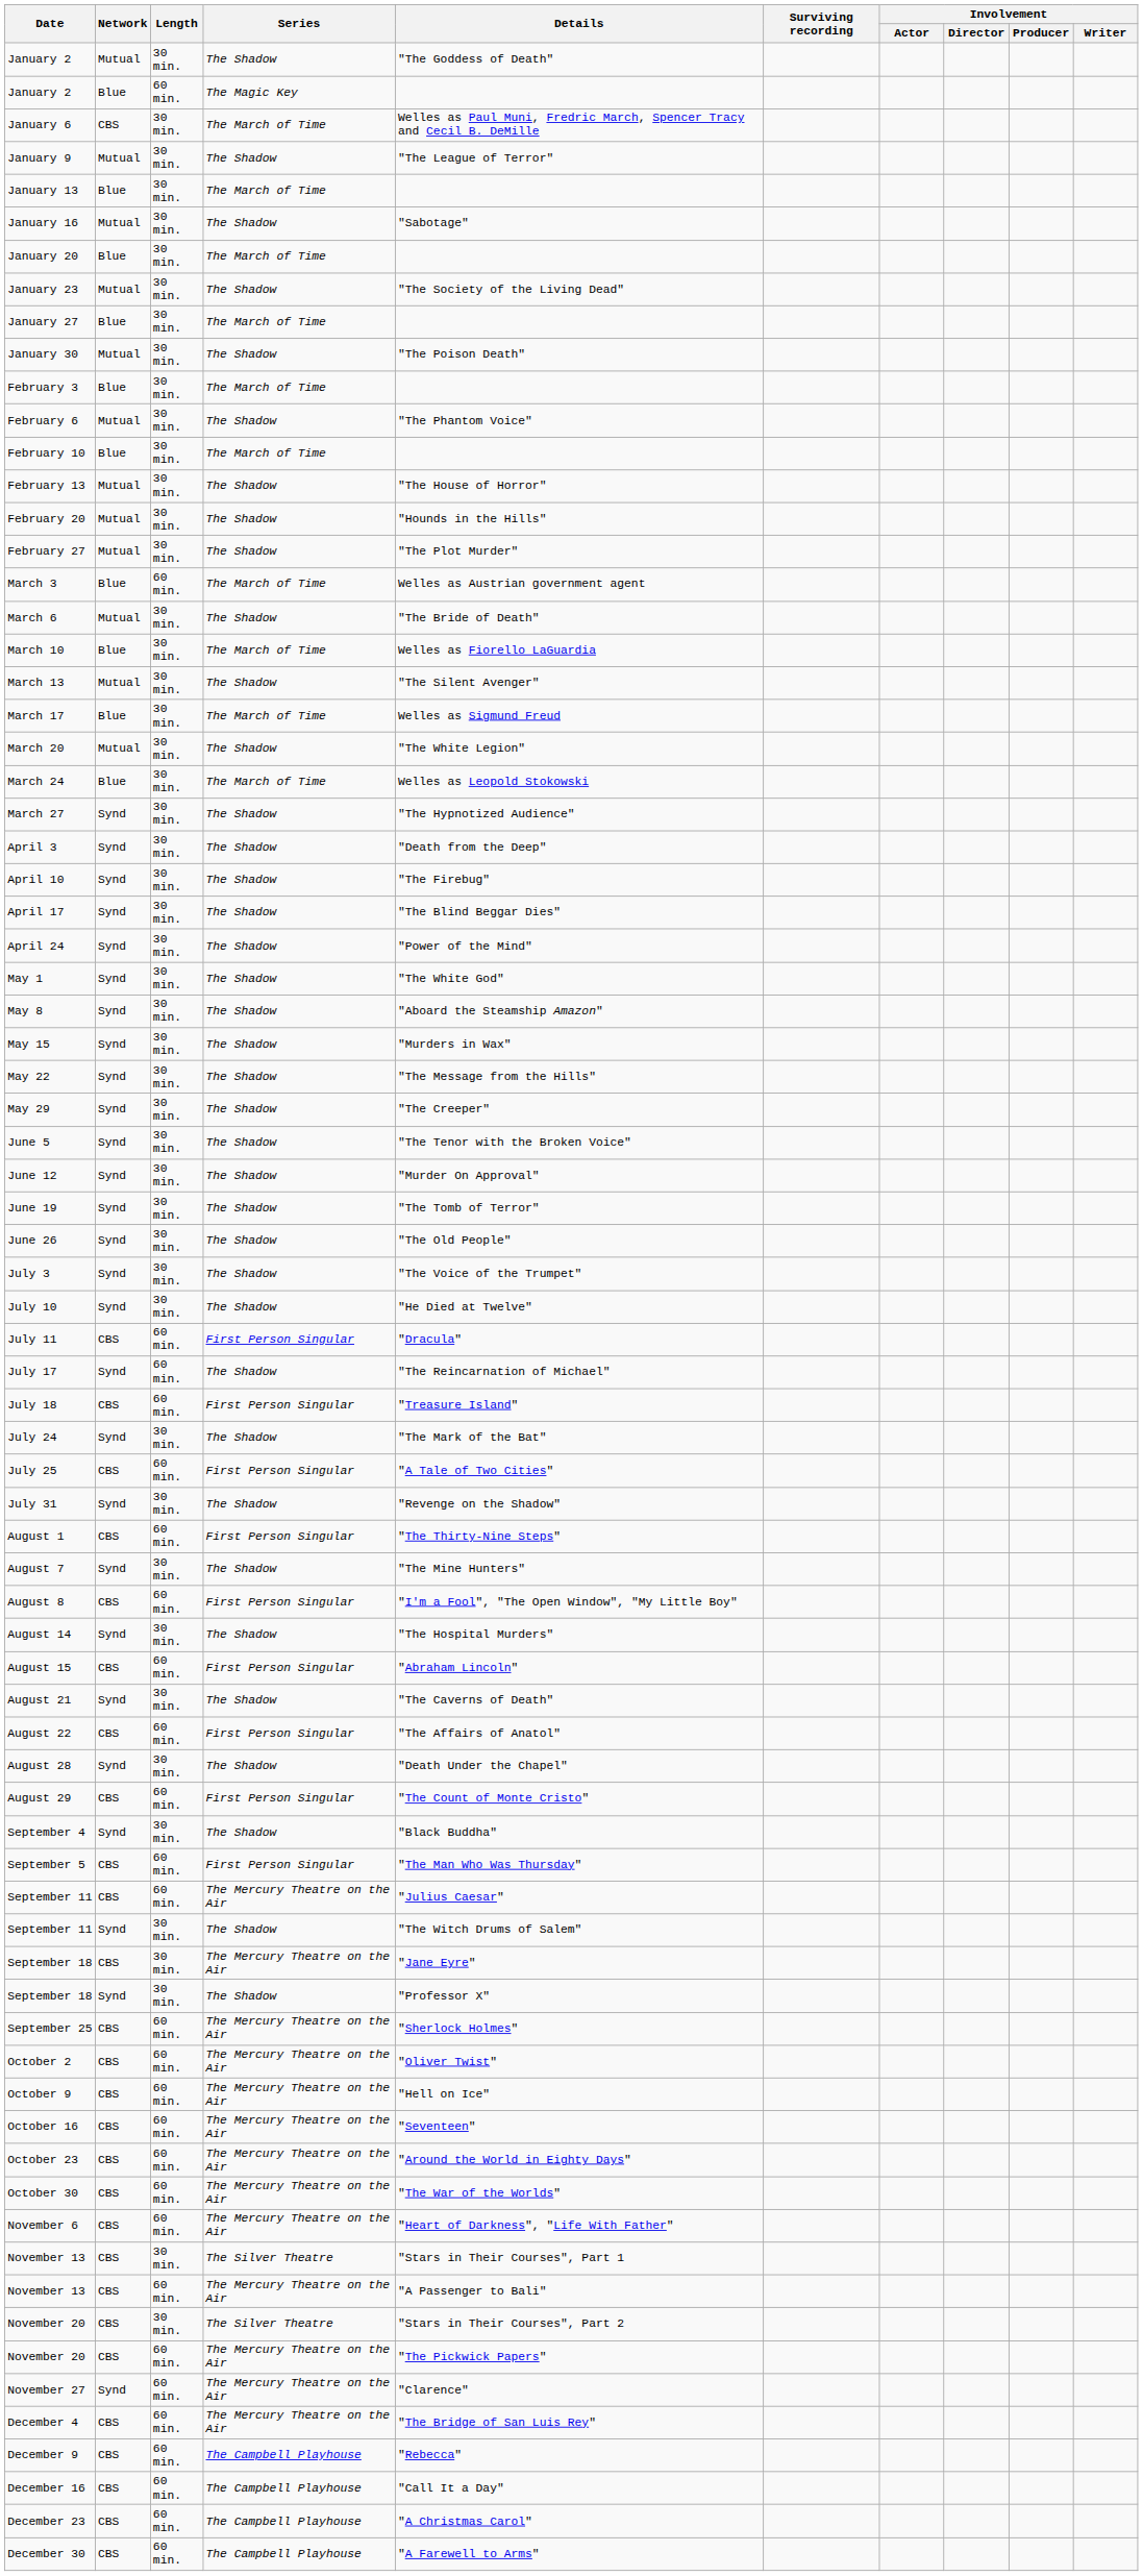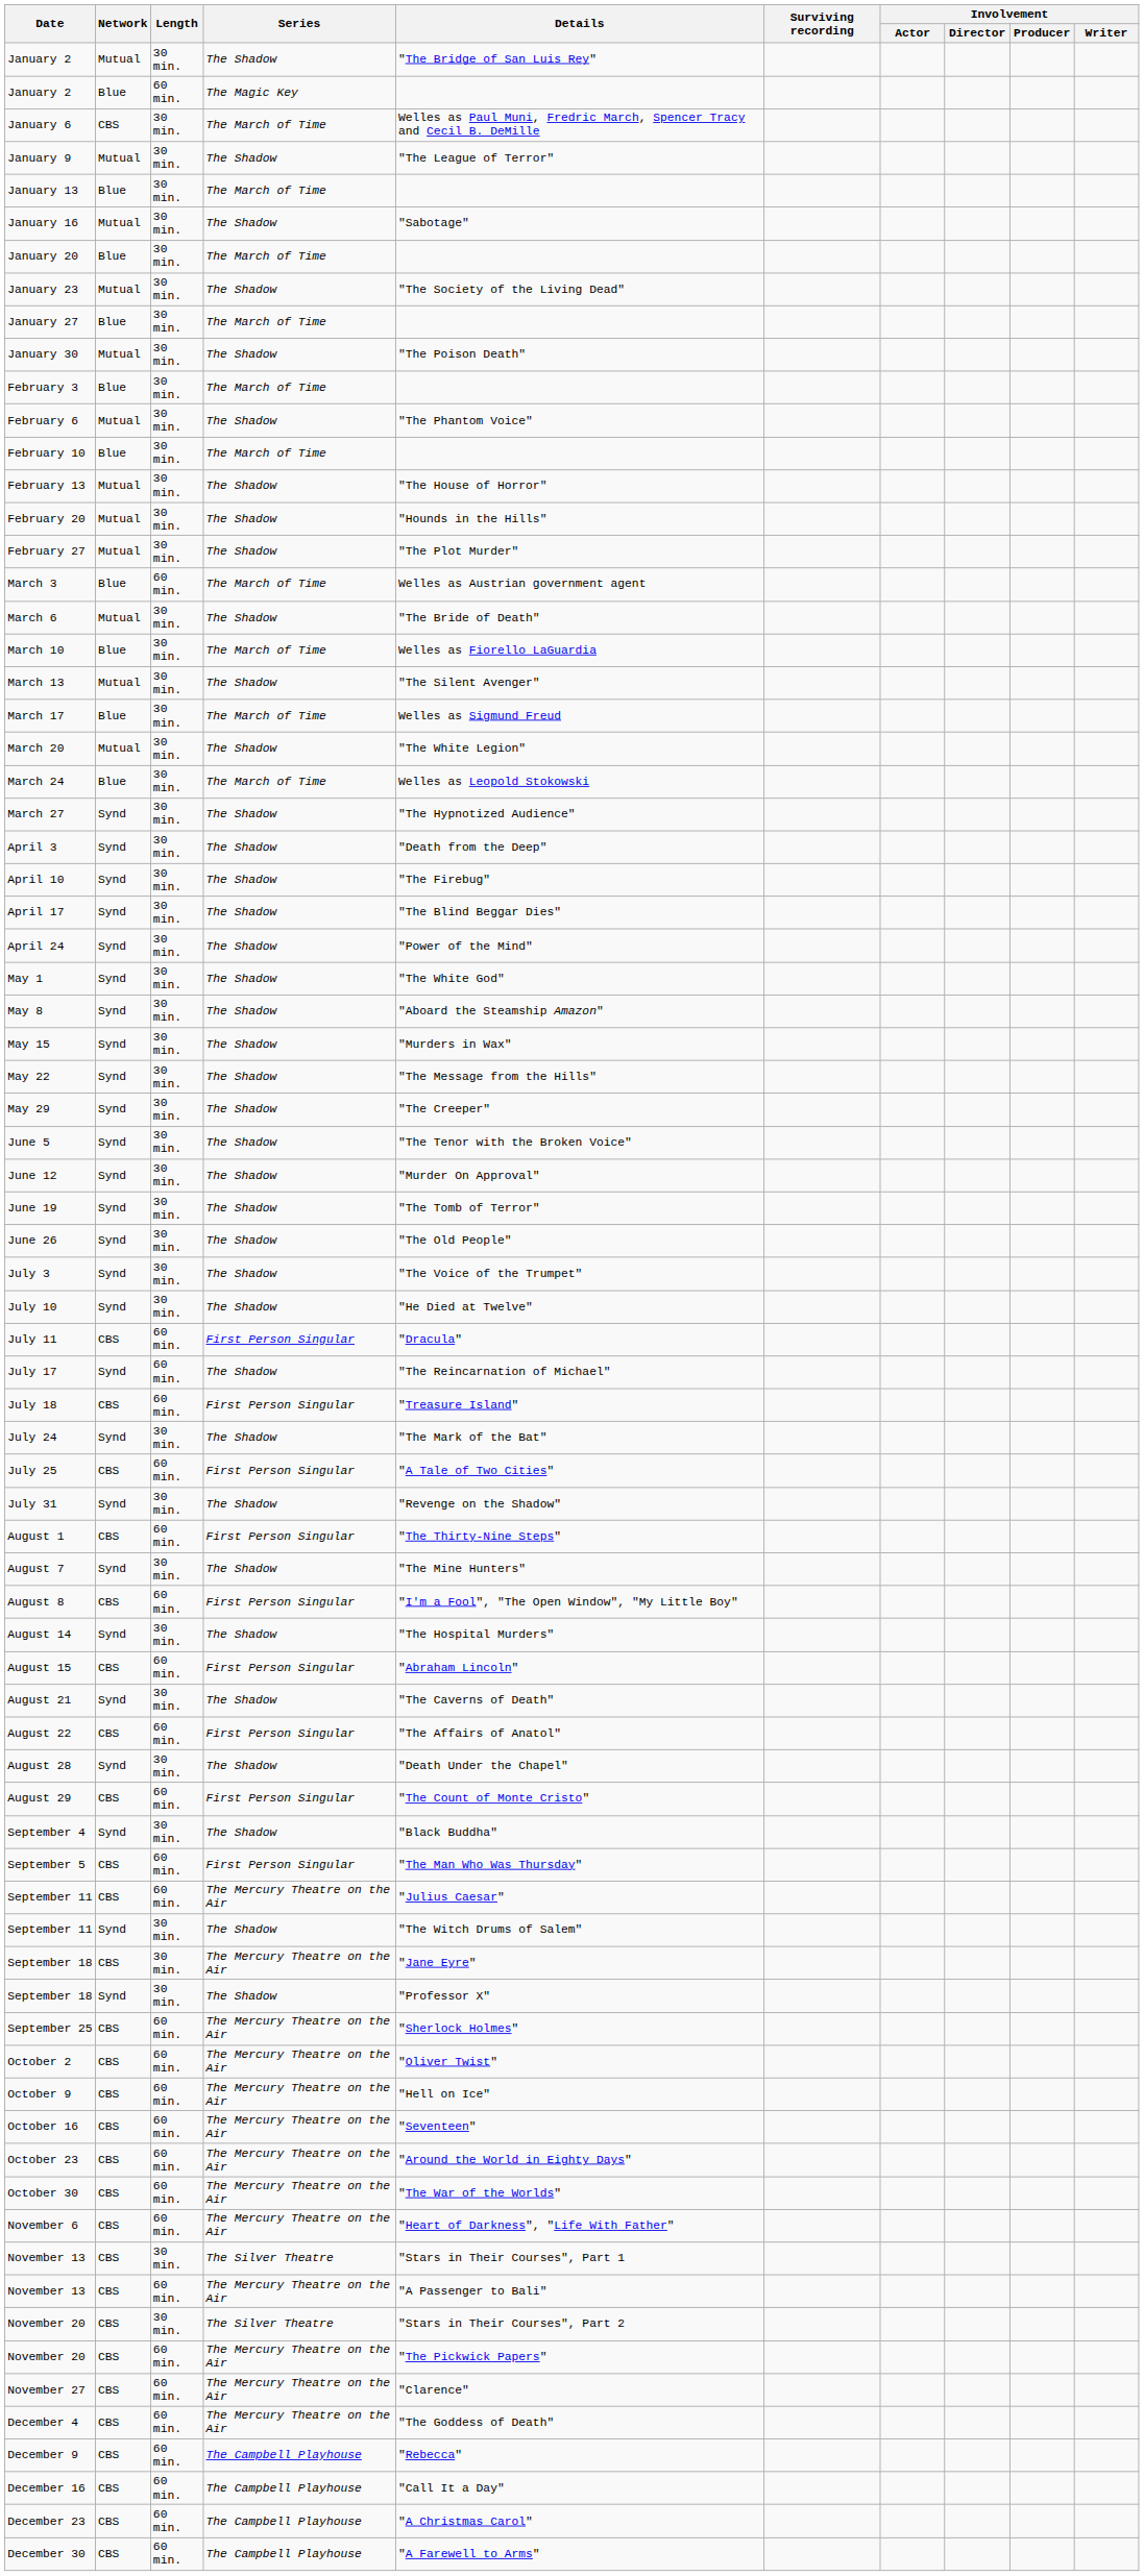January 2 / The Shadow | Details: "The Goddess of Death" -> "The Bridge of San Luis Rey"
November 27 | Network: Synd -> CBS
December 4 | Details: "The Bridge of San Luis Rey" -> "The Goddess of Death"
